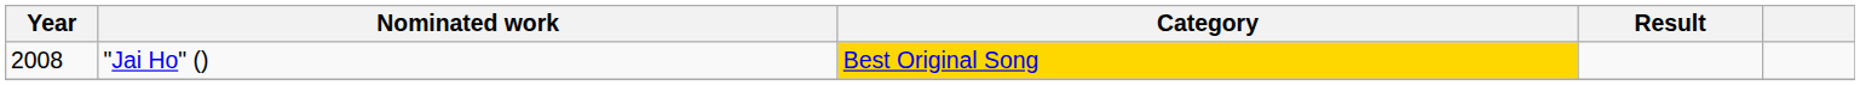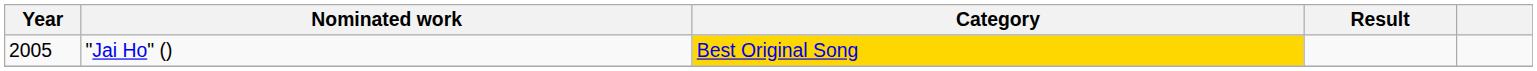"Jai Ho" () | Year: 2008 -> 2005
